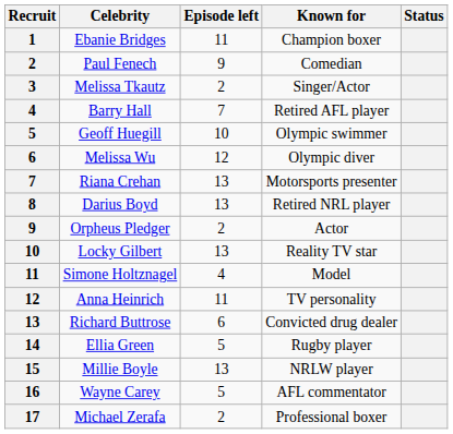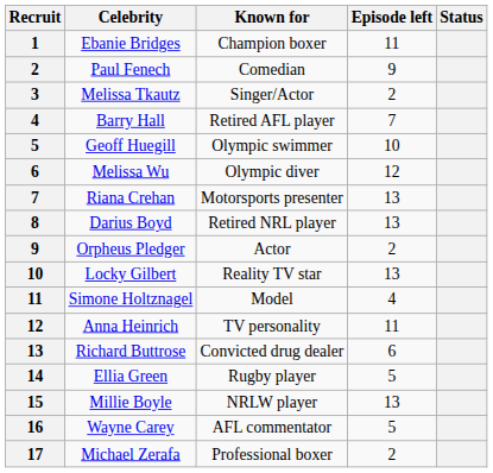columns swapped: Known for <-> Episode left
